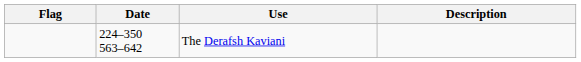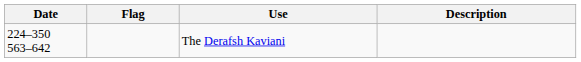columns swapped: Flag <-> Date
